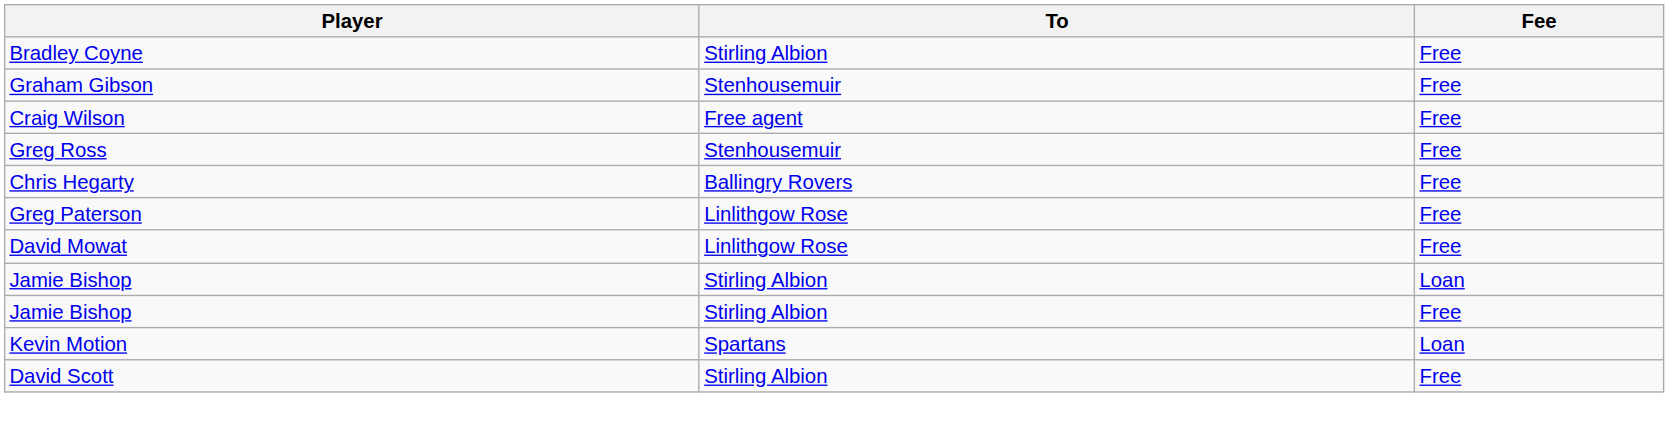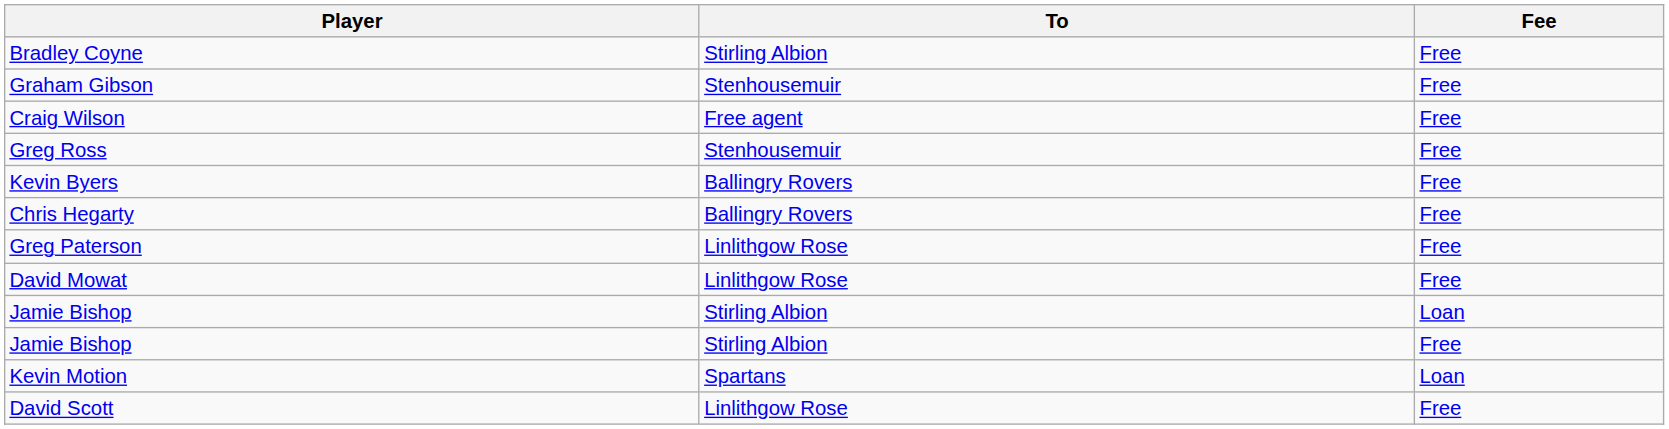+ row: Kevin Byers | Ballingry Rovers | Free
David Scott | To: Stirling Albion -> Linlithgow Rose
